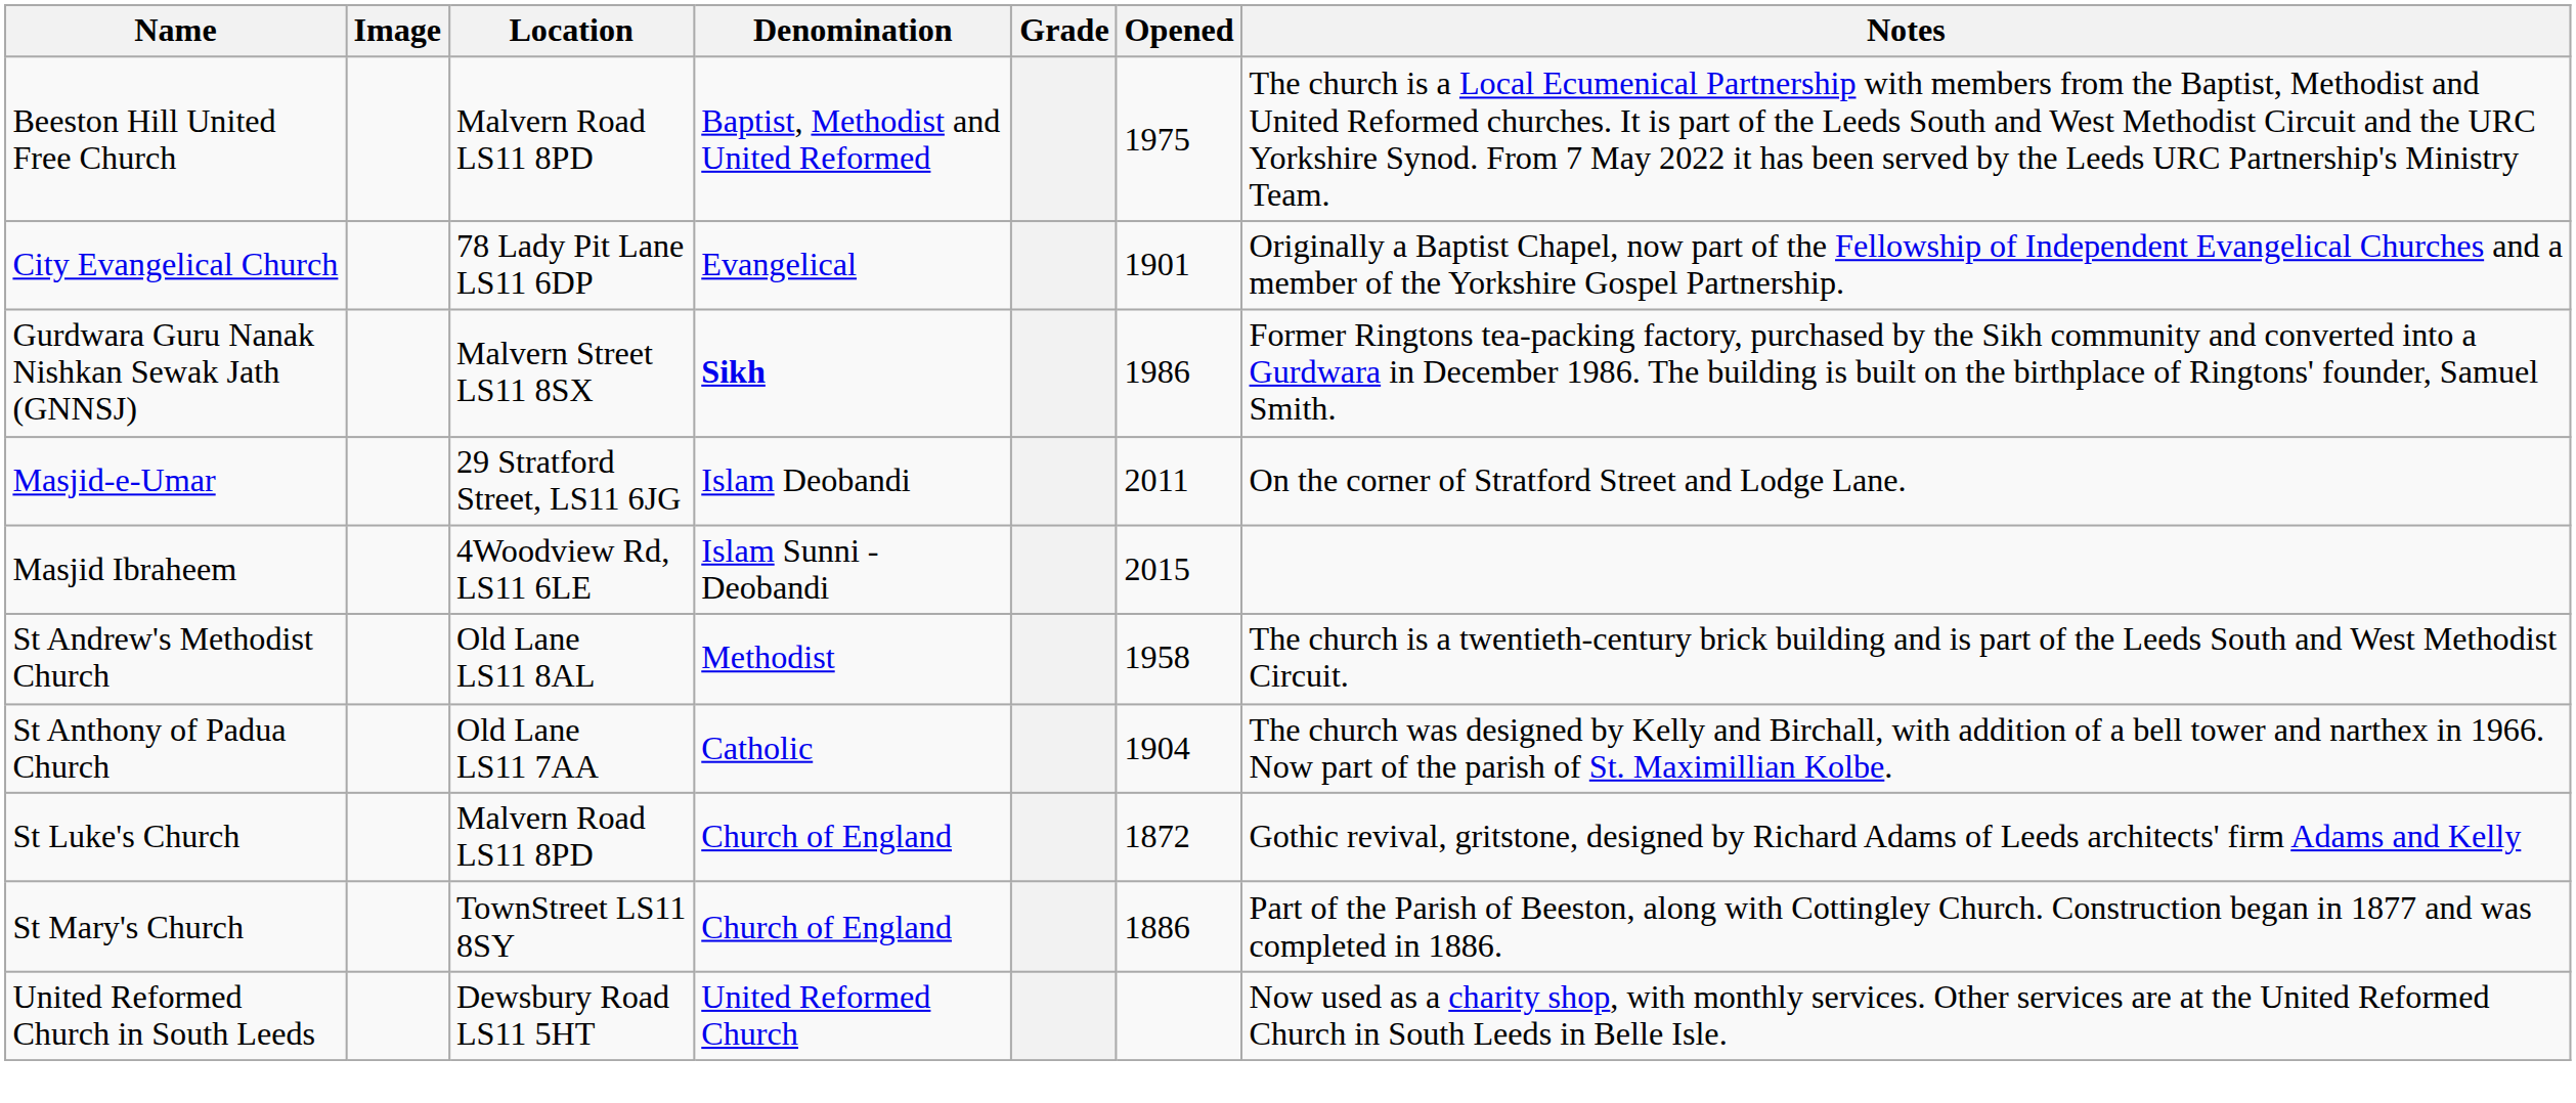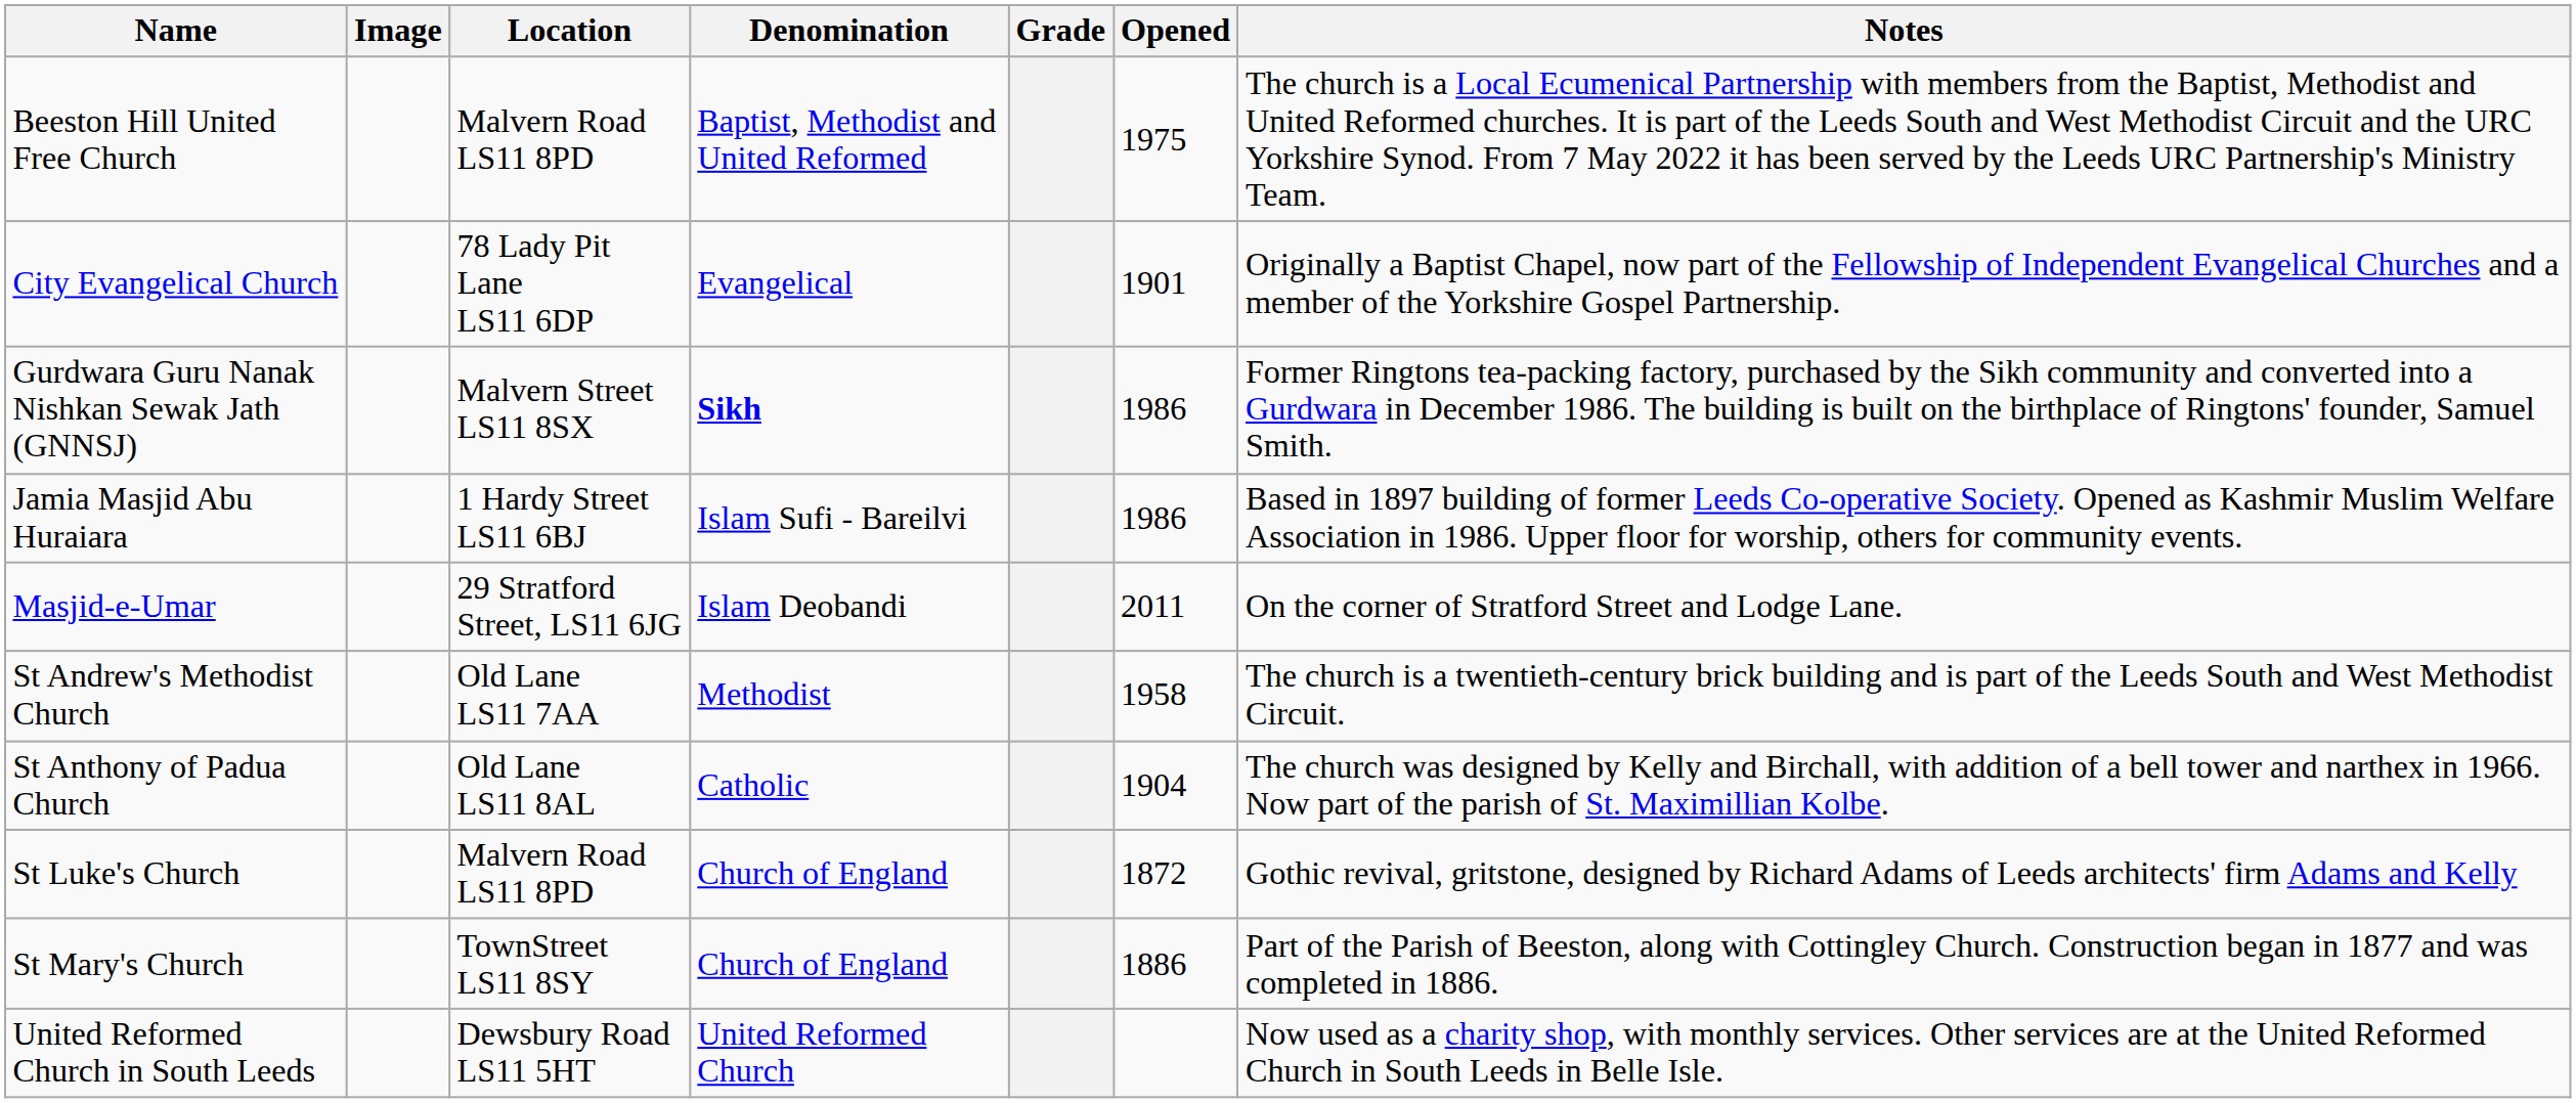+ row: Jamia Masjid Abu Huraiara | 1 Hardy Street LS11 6BJ | Islam Sufi - Bareilvi | 1986 | Based in 1897 building of former Leeds Co-operative Society. Opened as Kashmir Muslim Welfare Association in 1986. Upper floor for worship, others for community events.
- row: Masjid Ibraheem | 4Woodview Rd, LS11 6LE | Islam Sunni - Deobandi | 2015
St Andrew's Methodist Church | Location: Old Lane LS11 8AL -> Old Lane LS11 7AA
St Anthony of Padua Church | Location: Old Lane LS11 7AA -> Old Lane LS11 8AL
